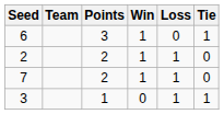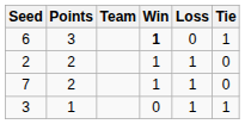columns swapped: Team <-> Points
6 | Win: normal -> bold
